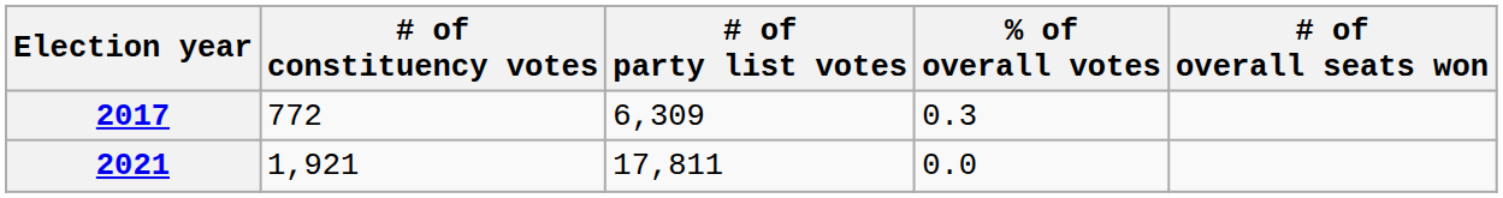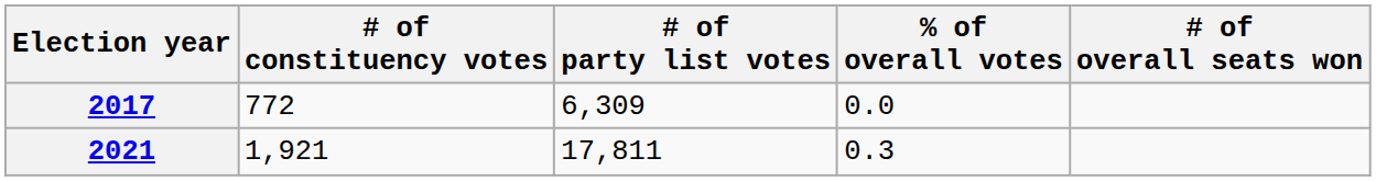2017 | % of overall votes: 0.3 -> 0.0
2021 | % of overall votes: 0.0 -> 0.3
